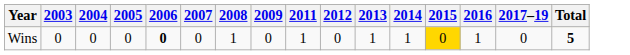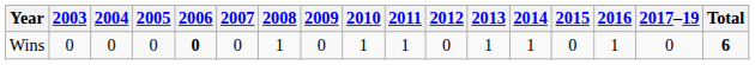+ column: 2010 | 1
Wins | 2015: gold background -> no background
Wins | Total: 5 -> 6
